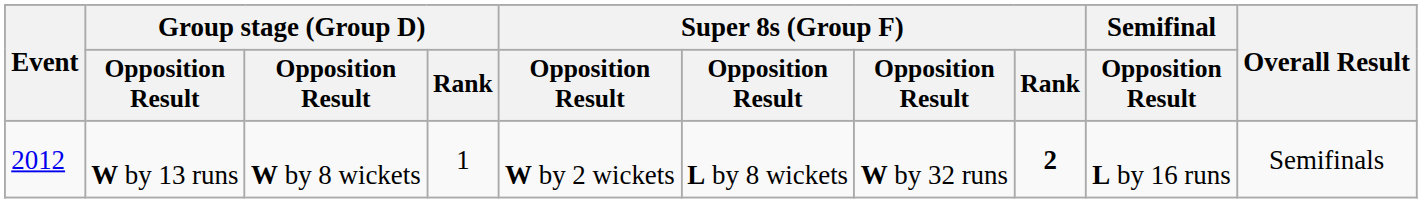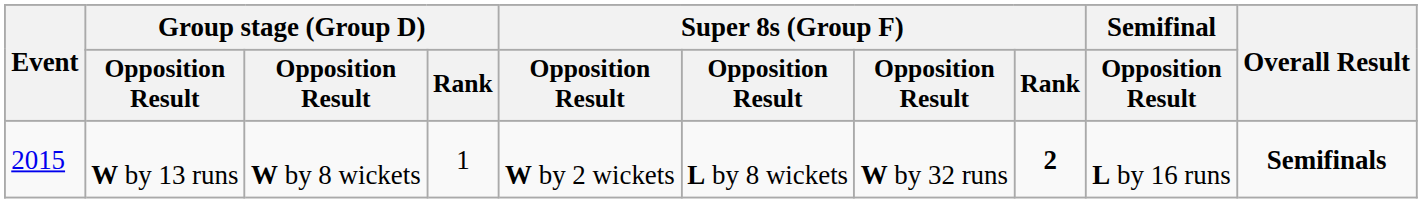W by 13 runs | Event: 2012 -> 2015
W by 13 runs | Overall Result: normal -> bold
